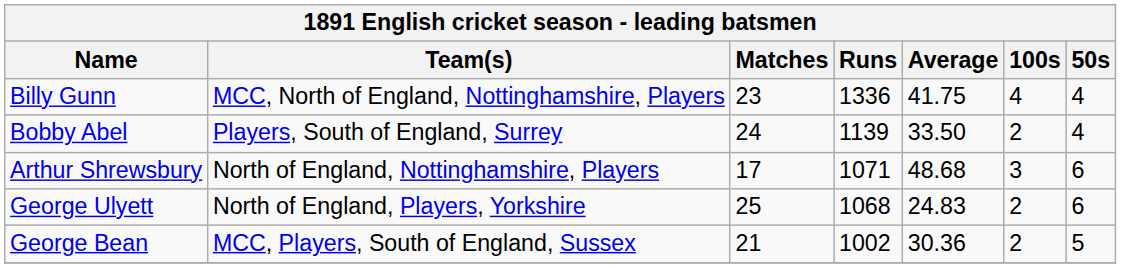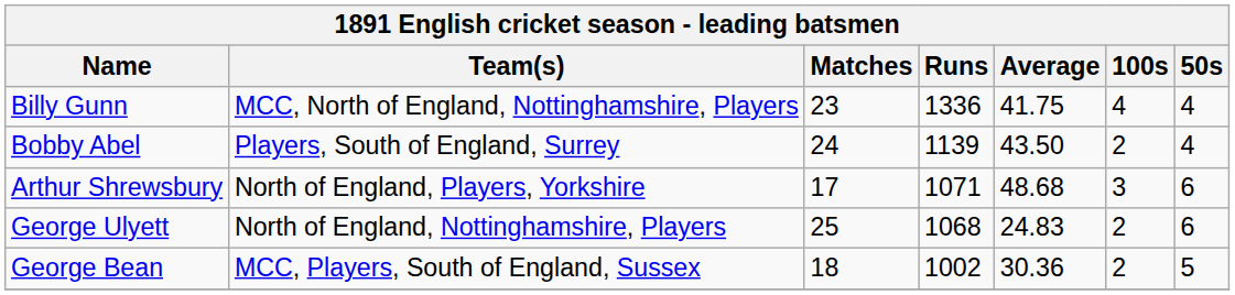Bobby Abel | Average: 33.50 -> 43.50
Arthur Shrewsbury | Team(s): North of England, Nottinghamshire, Players -> North of England, Players, Yorkshire
George Ulyett | Team(s): North of England, Players, Yorkshire -> North of England, Nottinghamshire, Players
George Bean | Matches: 21 -> 18
